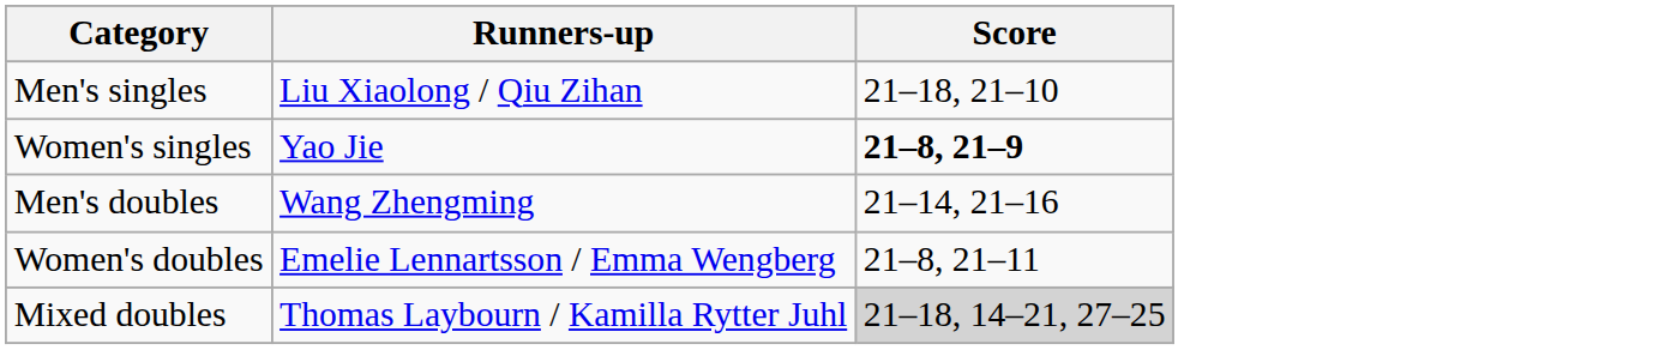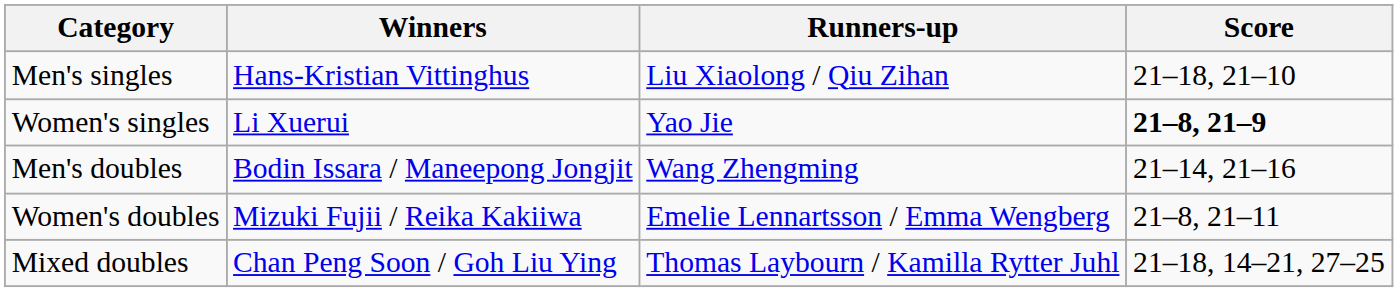+ column: Winners | Hans-Kristian Vittinghus | Li Xuerui | Bodin Issara / Maneepong Jongjit | Mizuki Fujii / Reika Kakiiwa | Chan Peng Soon / Goh Liu Ying
Mixed doubles | Score: lightgrey background -> no background
